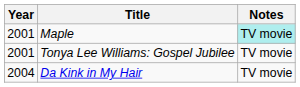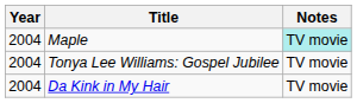Maple | Year: 2001 -> 2004
Tonya Lee Williams: Gospel Jubilee | Year: 2001 -> 2004
